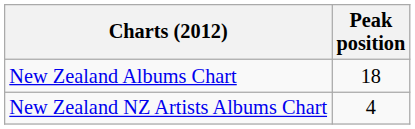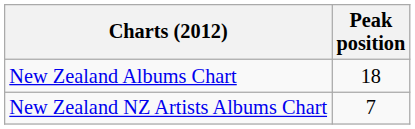New Zealand NZ Artists Albums Chart | Peak position: 4 -> 7
